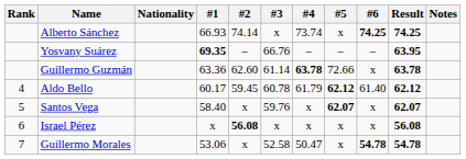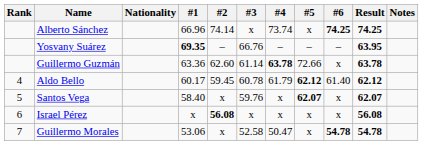Alberto Sánchez | #1: 66.93 -> 66.96
